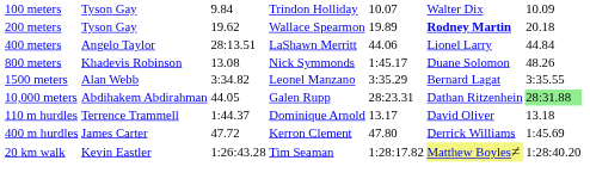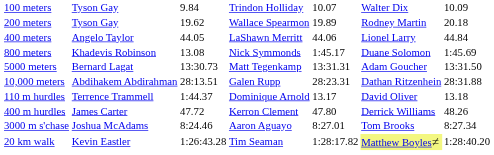200 meters | column 6: bold -> normal
400 meters | column 3: 28:13.51 -> 44.05
800 meters | column 7: 48.26 -> 1:45.69
- row: 1500 meters | Alan Webb | 3:34.82 | Leonel Manzano | 3:35.29 | Bernard Lagat | 3:35.55
+ row: 5000 meters | Bernard Lagat | 13:30.73 | Matt Tegenkamp | 13:31.31 | Adam Goucher | 13:31.50
10,000 meters | column 3: 44.05 -> 28:13.51
10,000 meters | column 7: lightgreen background -> no background
400 m hurdles | column 7: 1:45.69 -> 48.26
+ row: 3000 m s'chase | Joshua McAdams | 8:24.46 | Aaron Aguayo | 8:27.01 | Tom Brooks | 8:27.34
